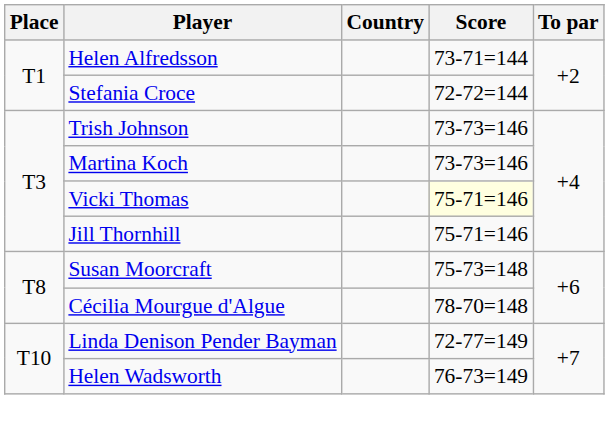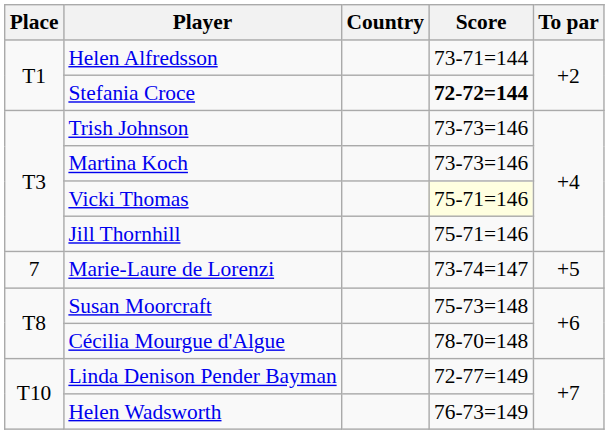Stefania Croce | Score: normal -> bold
+ row: 7 | Marie-Laure de Lorenzi | 73-74=147 | +5
